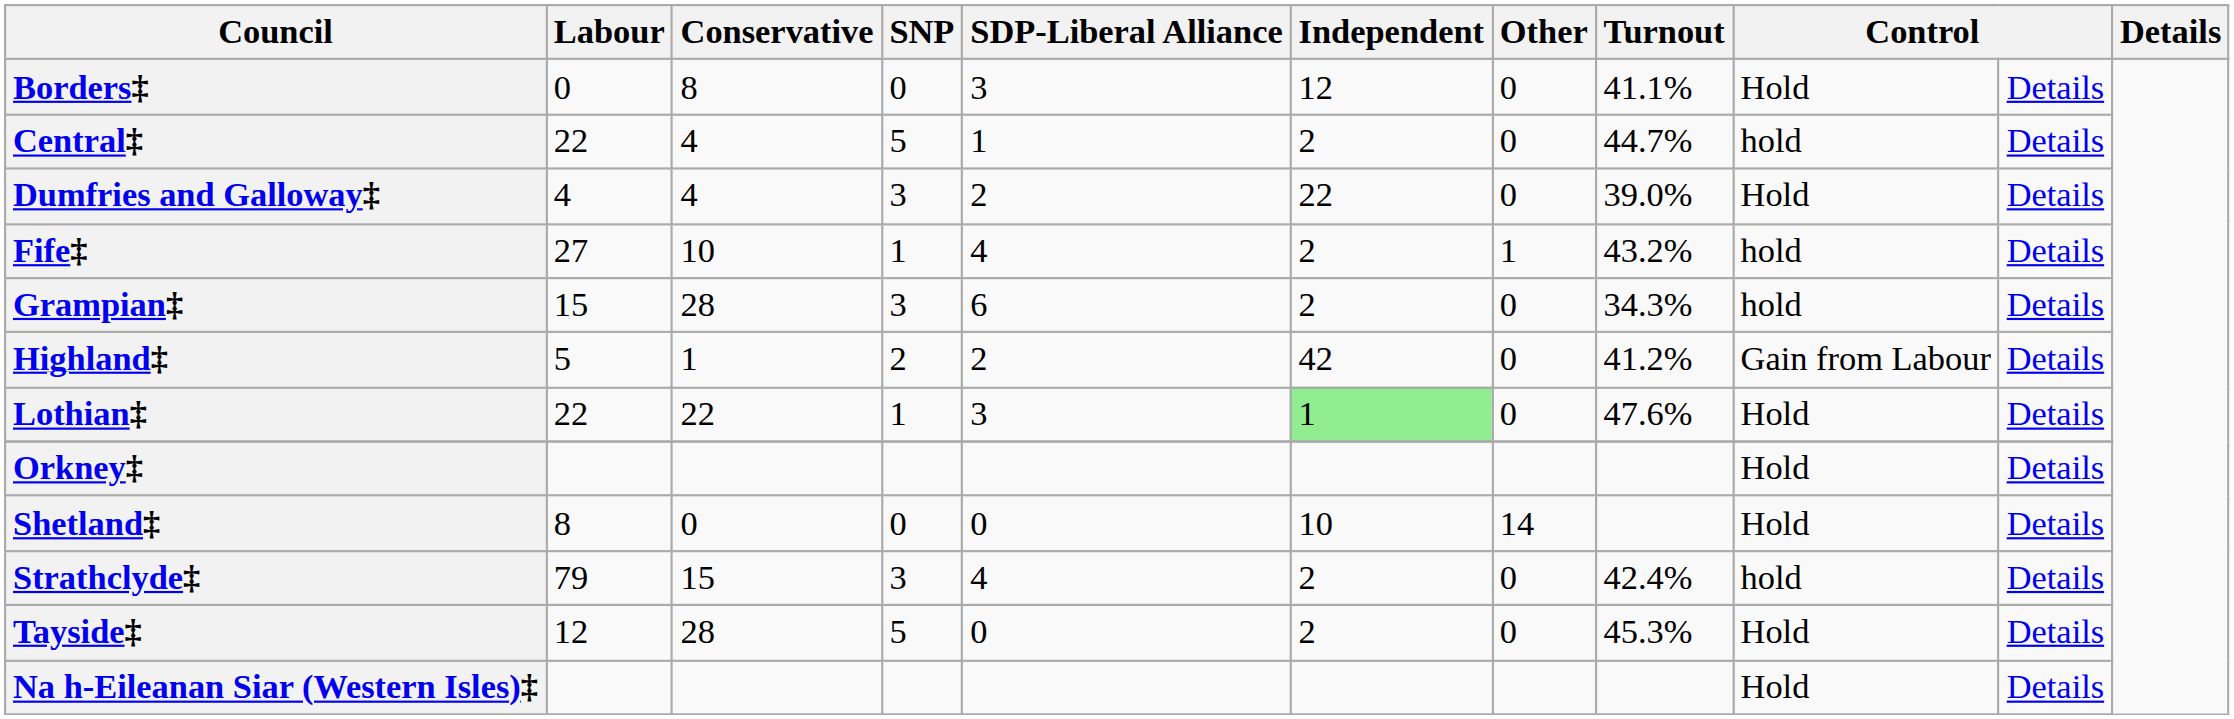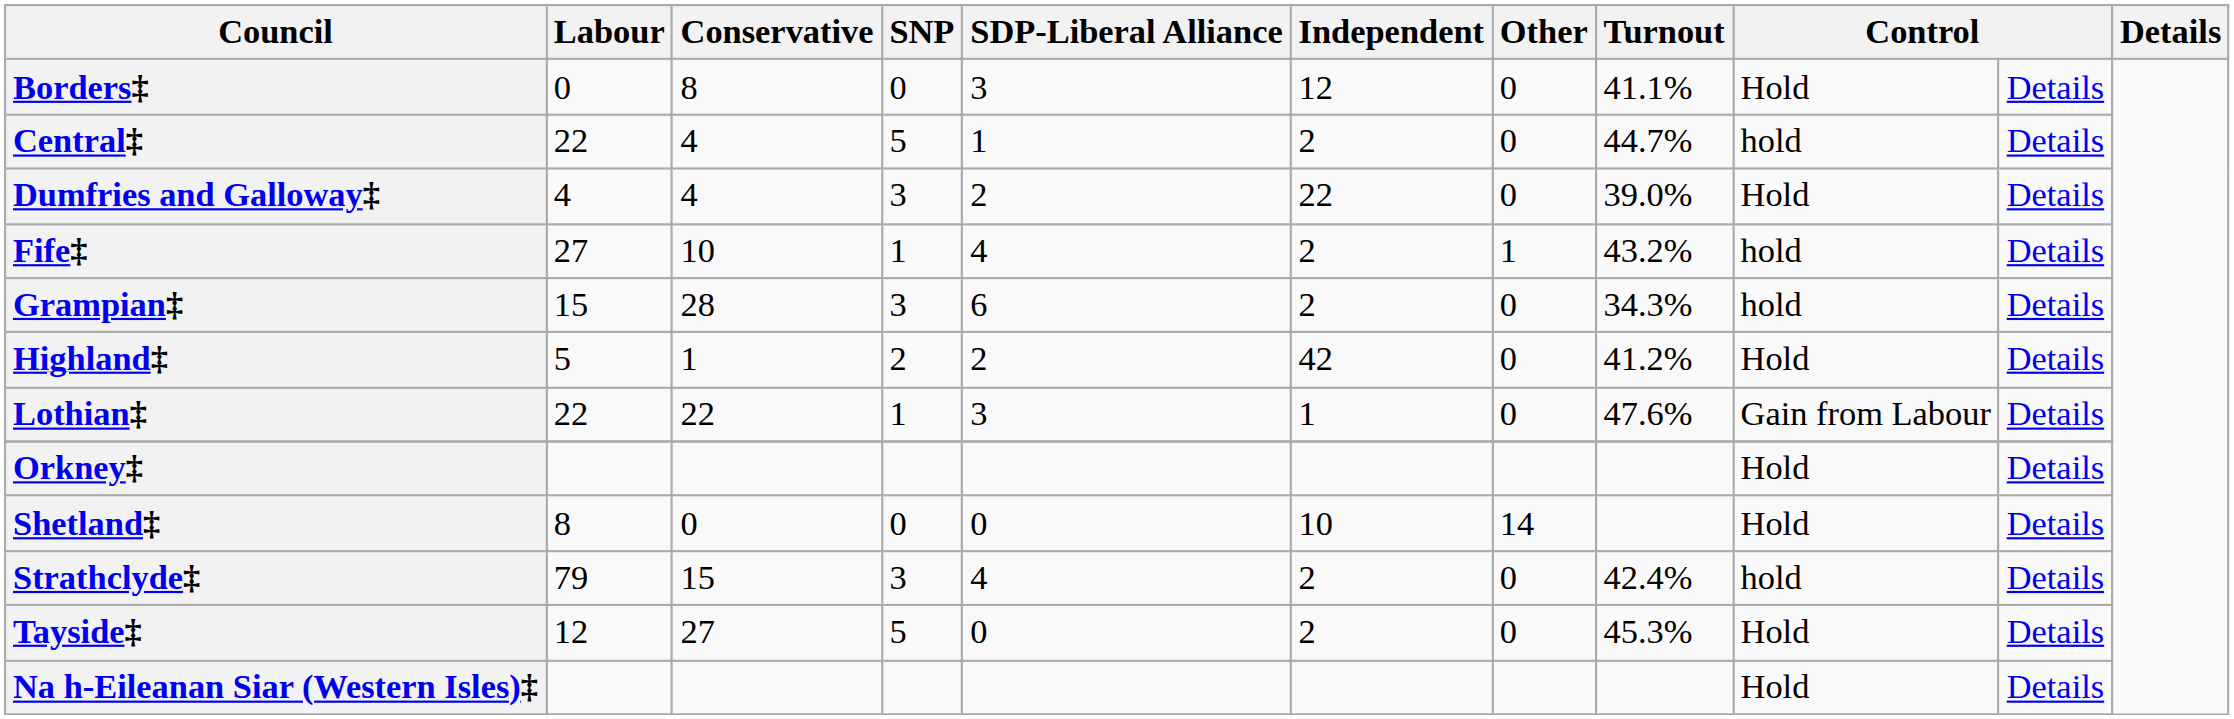Highland‡ | column 9: Gain from Labour -> Hold
Lothian‡ | Independent: lightgreen background -> no background
Lothian‡ | column 9: Hold -> Gain from Labour
Tayside‡ | Conservative: 28 -> 27
